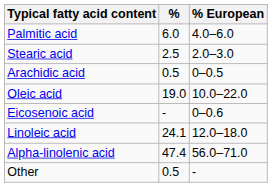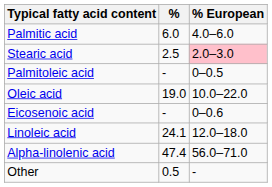Stearic acid | % European: no background -> pink background
- row: Arachidic acid | 0.5 | 0–0.5
+ row: Palmitoleic acid | - | 0–0.5
